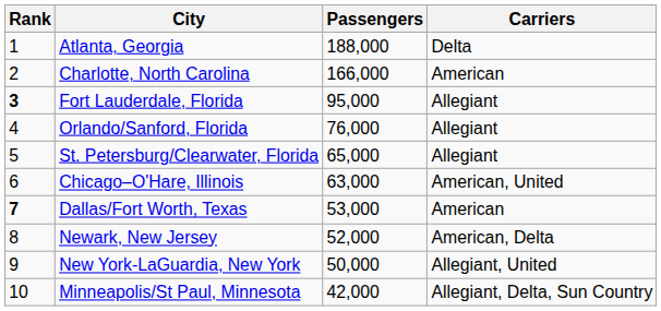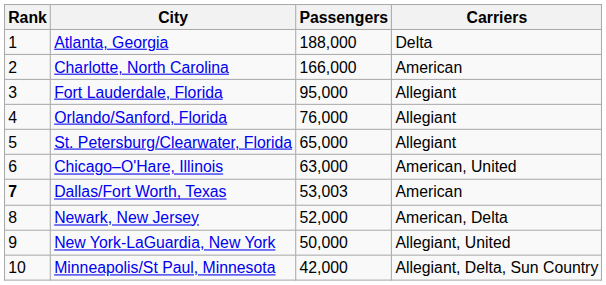Fort Lauderdale, Florida | Rank: bold -> normal
Dallas/Fort Worth, Texas | Passengers: 53,000 -> 53,003
